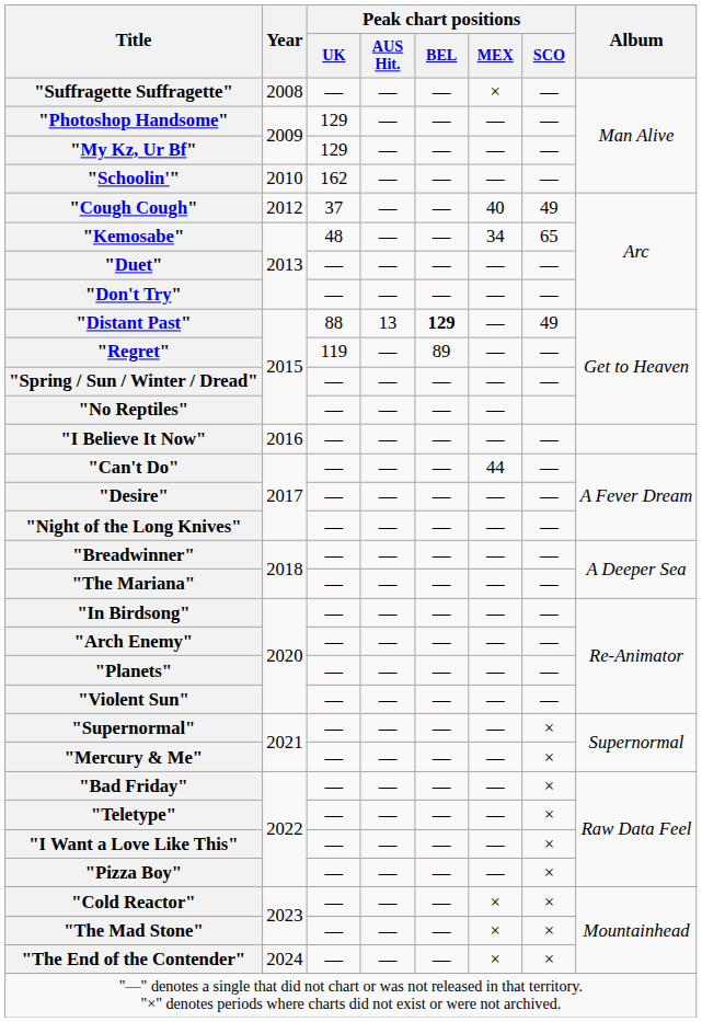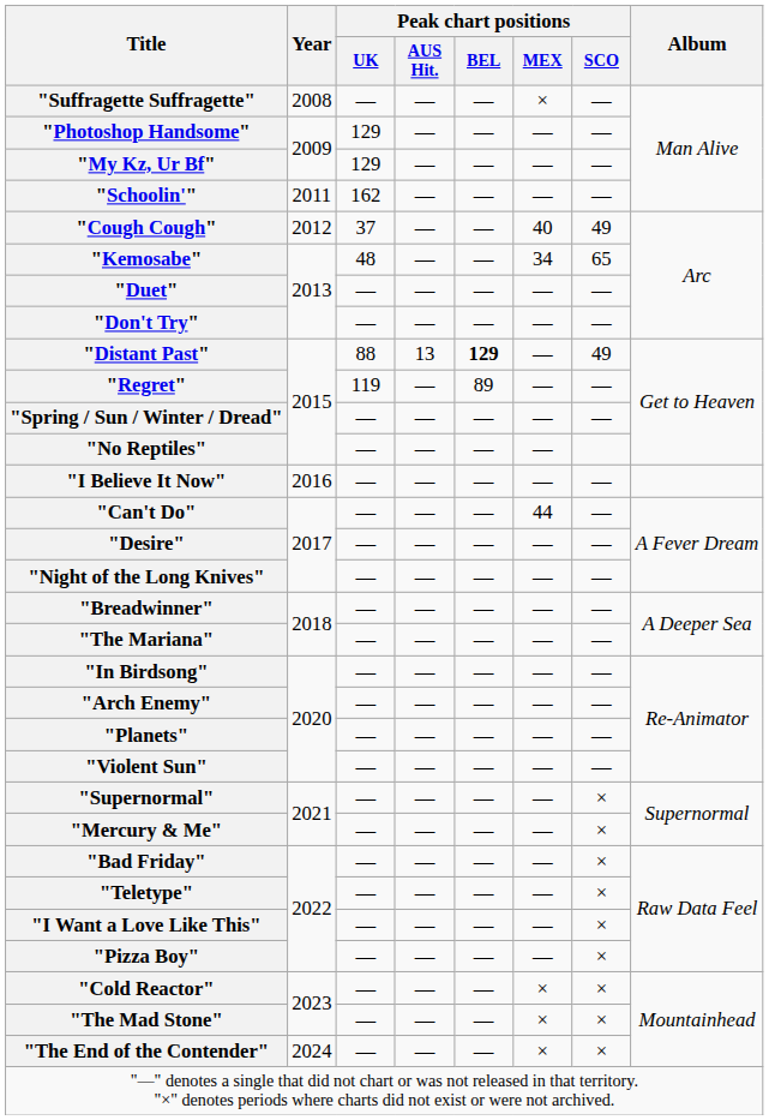"Schoolin'" | Year: 2010 -> 2011
